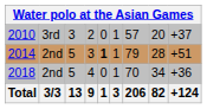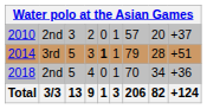2010 | column 2: 3rd -> 2nd
2014 | column 2: 2nd -> 3rd
